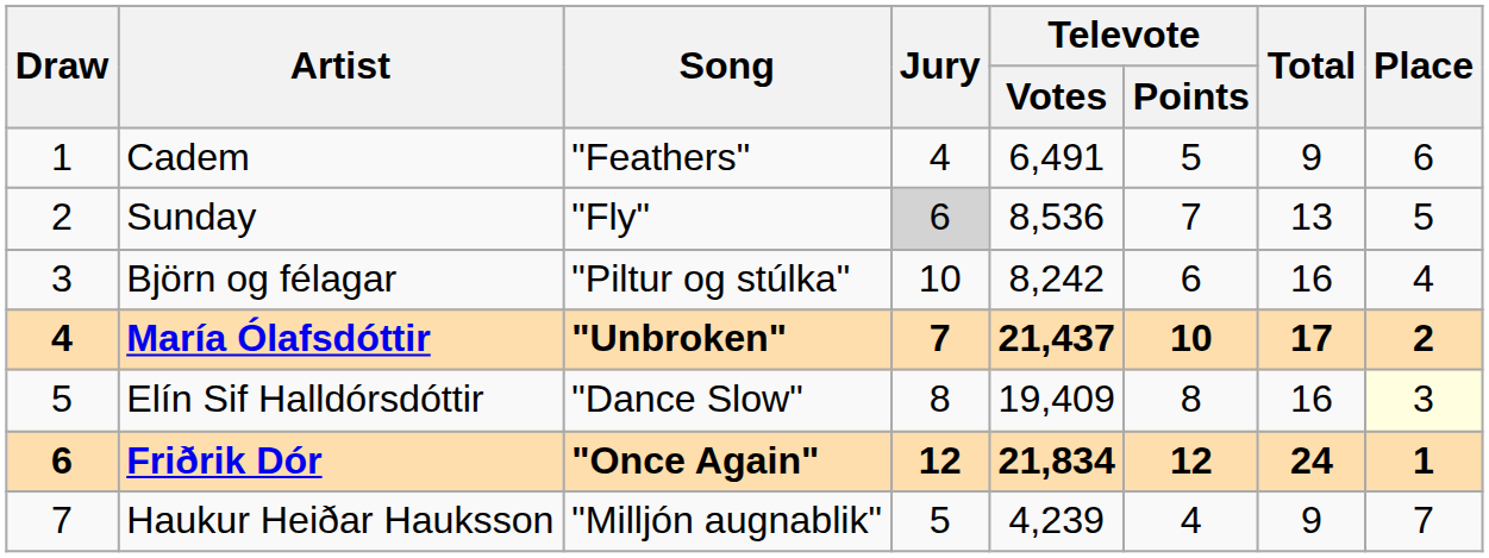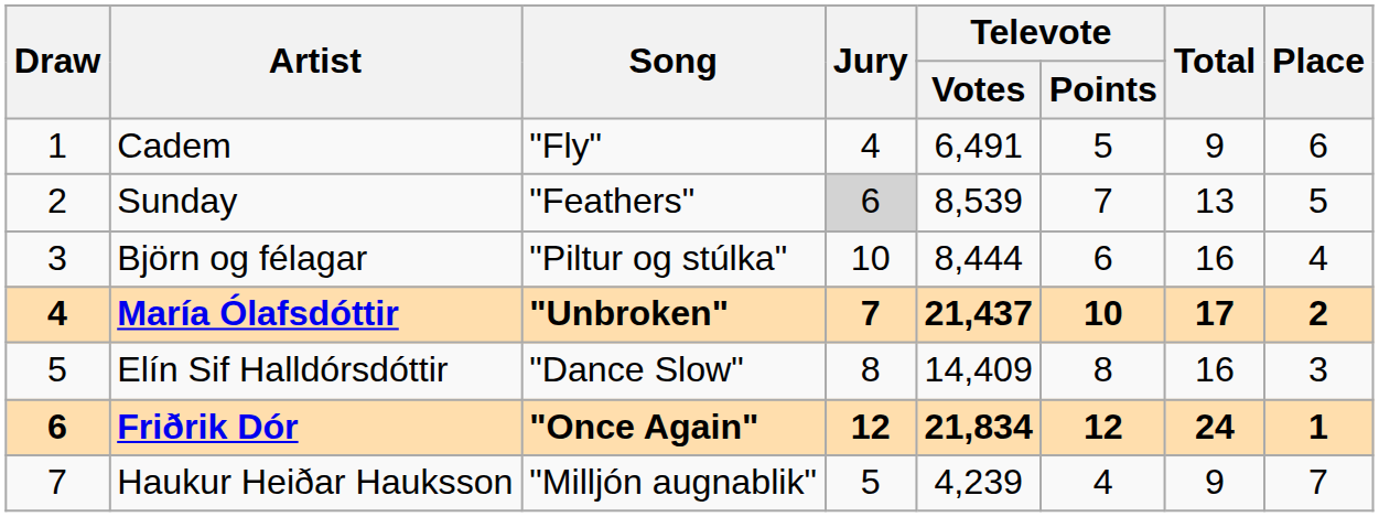Cadem | Song: "Feathers" -> "Fly"
Sunday | Song: "Fly" -> "Feathers"
Sunday | Televote / Votes: 8,536 -> 8,539
Björn og félagar | Televote / Votes: 8,242 -> 8,444
Elín Sif Halldórsdóttir | Televote / Votes: 19,409 -> 14,409
Elín Sif Halldórsdóttir | Place: lightyellow background -> no background
